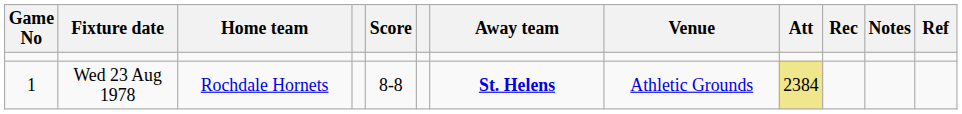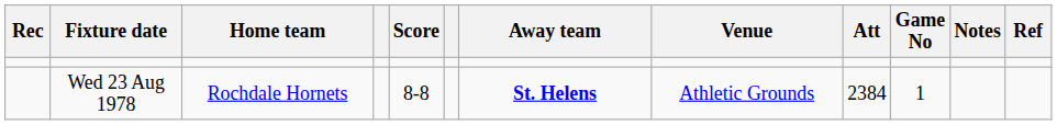columns swapped: Game No <-> Rec
Wed 23 Aug 1978 | Att: khaki background -> no background
